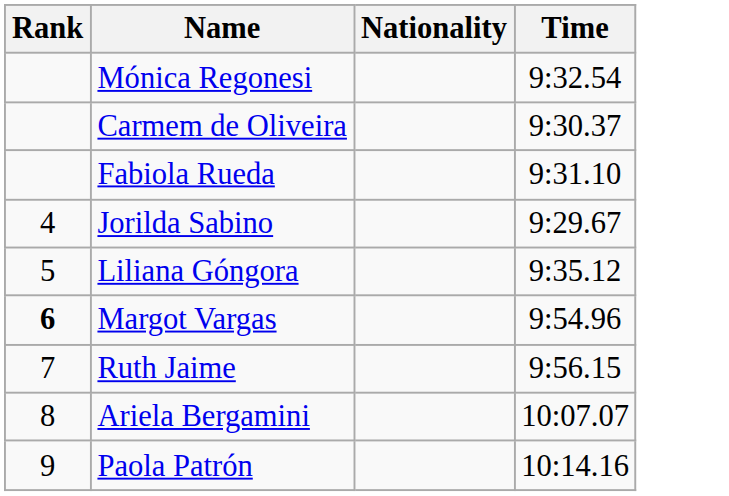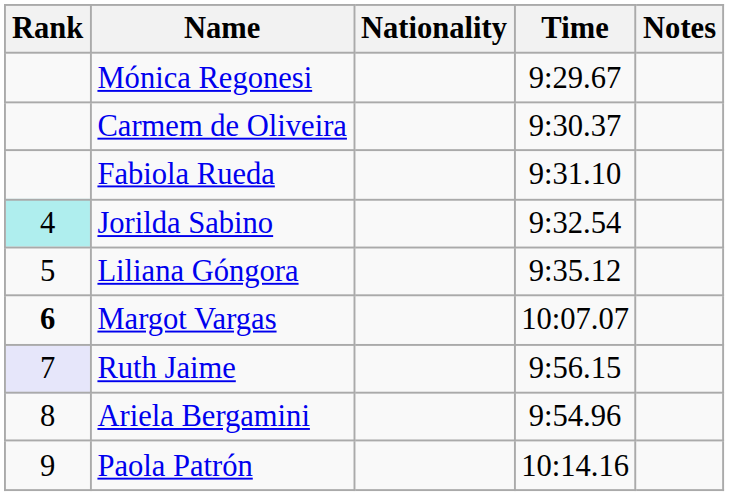+ column: Notes
Mónica Regonesi | Time: 9:32.54 -> 9:29.67
Jorilda Sabino | Rank: no background -> paleturquoise background
Jorilda Sabino | Time: 9:29.67 -> 9:32.54
Margot Vargas | Time: 9:54.96 -> 10:07.07
Ruth Jaime | Rank: no background -> lavender background
Ariela Bergamini | Time: 10:07.07 -> 9:54.96
